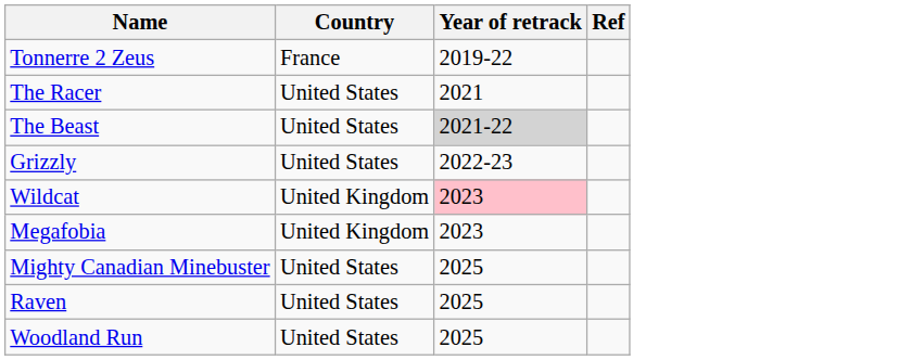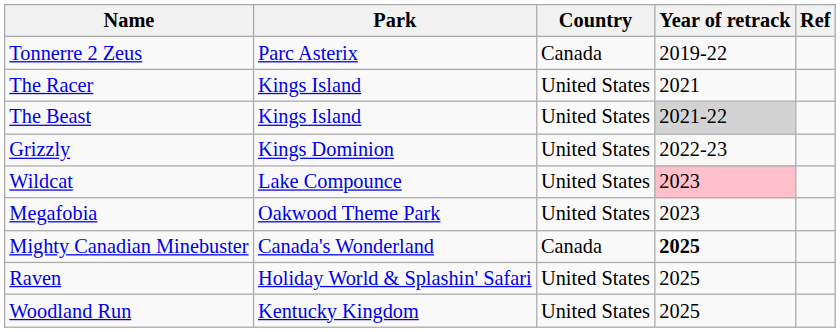+ column: Park | Parc Asterix | Kings Island | Kings Island | Kings Dominion | Lake Compounce | Oakwood Theme Park | Canada's Wonderland | Holiday World & Splashin' Safari | Kentucky Kingdom
Tonnerre 2 Zeus | Country: France -> Canada
Wildcat | Country: United Kingdom -> United States
Megafobia | Country: United Kingdom -> United States
Mighty Canadian Minebuster | Country: United States -> Canada
Mighty Canadian Minebuster | Year of retrack: normal -> bold
